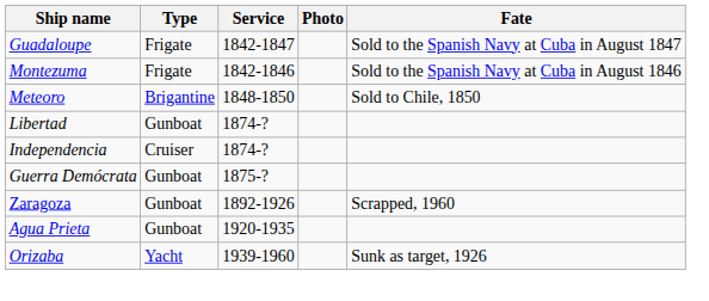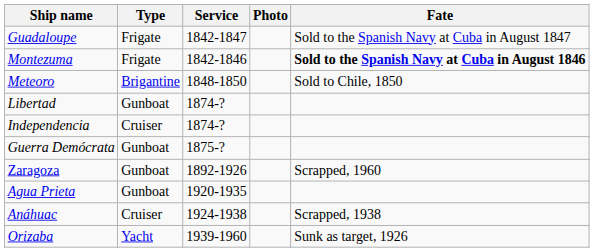Montezuma | Fate: normal -> bold
+ row: Anáhuac | Cruiser | 1924-1938 | Scrapped, 1938
